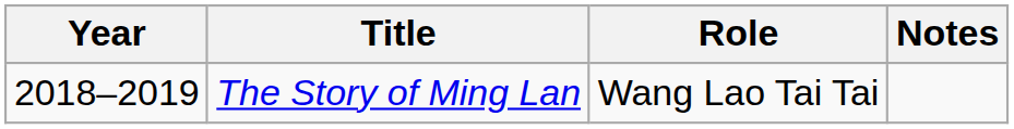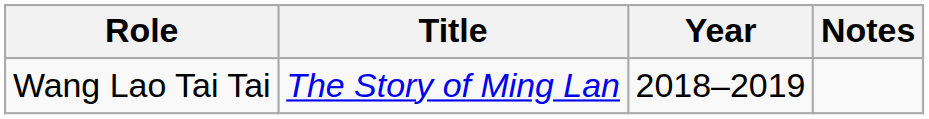columns swapped: Year <-> Role
